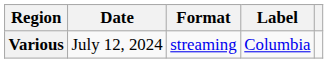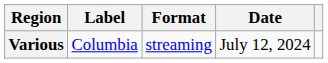columns swapped: Date <-> Label
